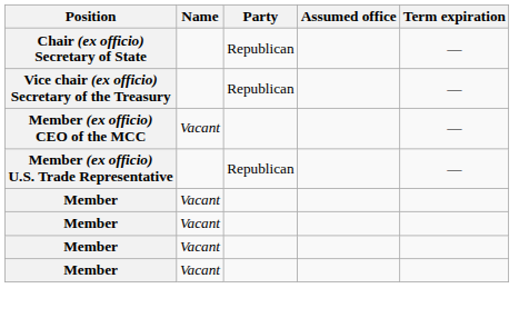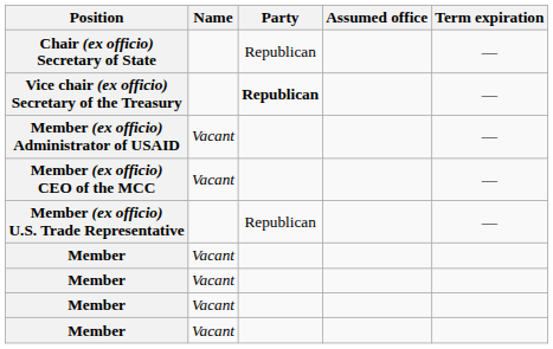Vice chair (ex officio) Secretary of the Treasury | Party: normal -> bold
+ row: Member (ex officio) Administrator of USAID | Vacant | —
